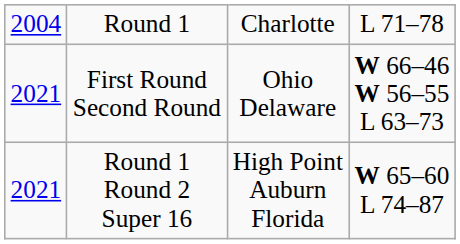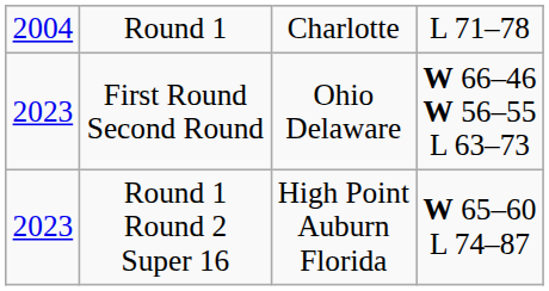First Round Second Round | column 1: 2021 -> 2023
Round 1 Round 2 Super 16 | column 1: 2021 -> 2023
